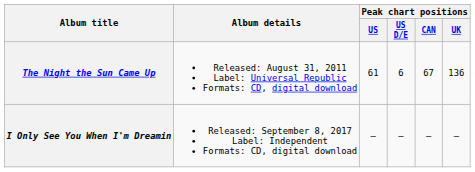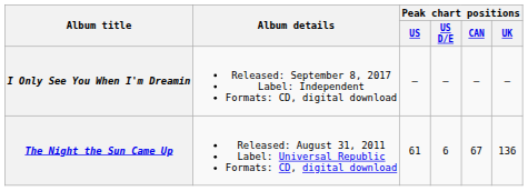rows swapped: The Night the Sun Came Up <-> I Only See You When I'm Dreamin
